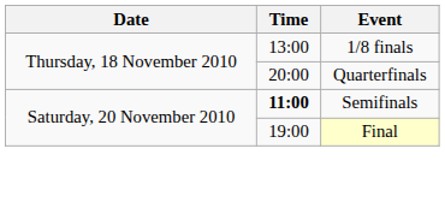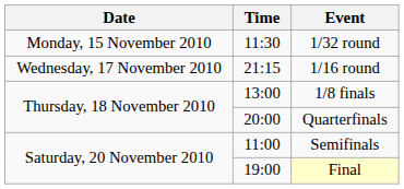+ row: Monday, 15 November 2010 | 11:30 | 1/32 round
+ row: Wednesday, 17 November 2010 | 21:15 | 1/16 round
Semifinals | Time: bold -> normal
